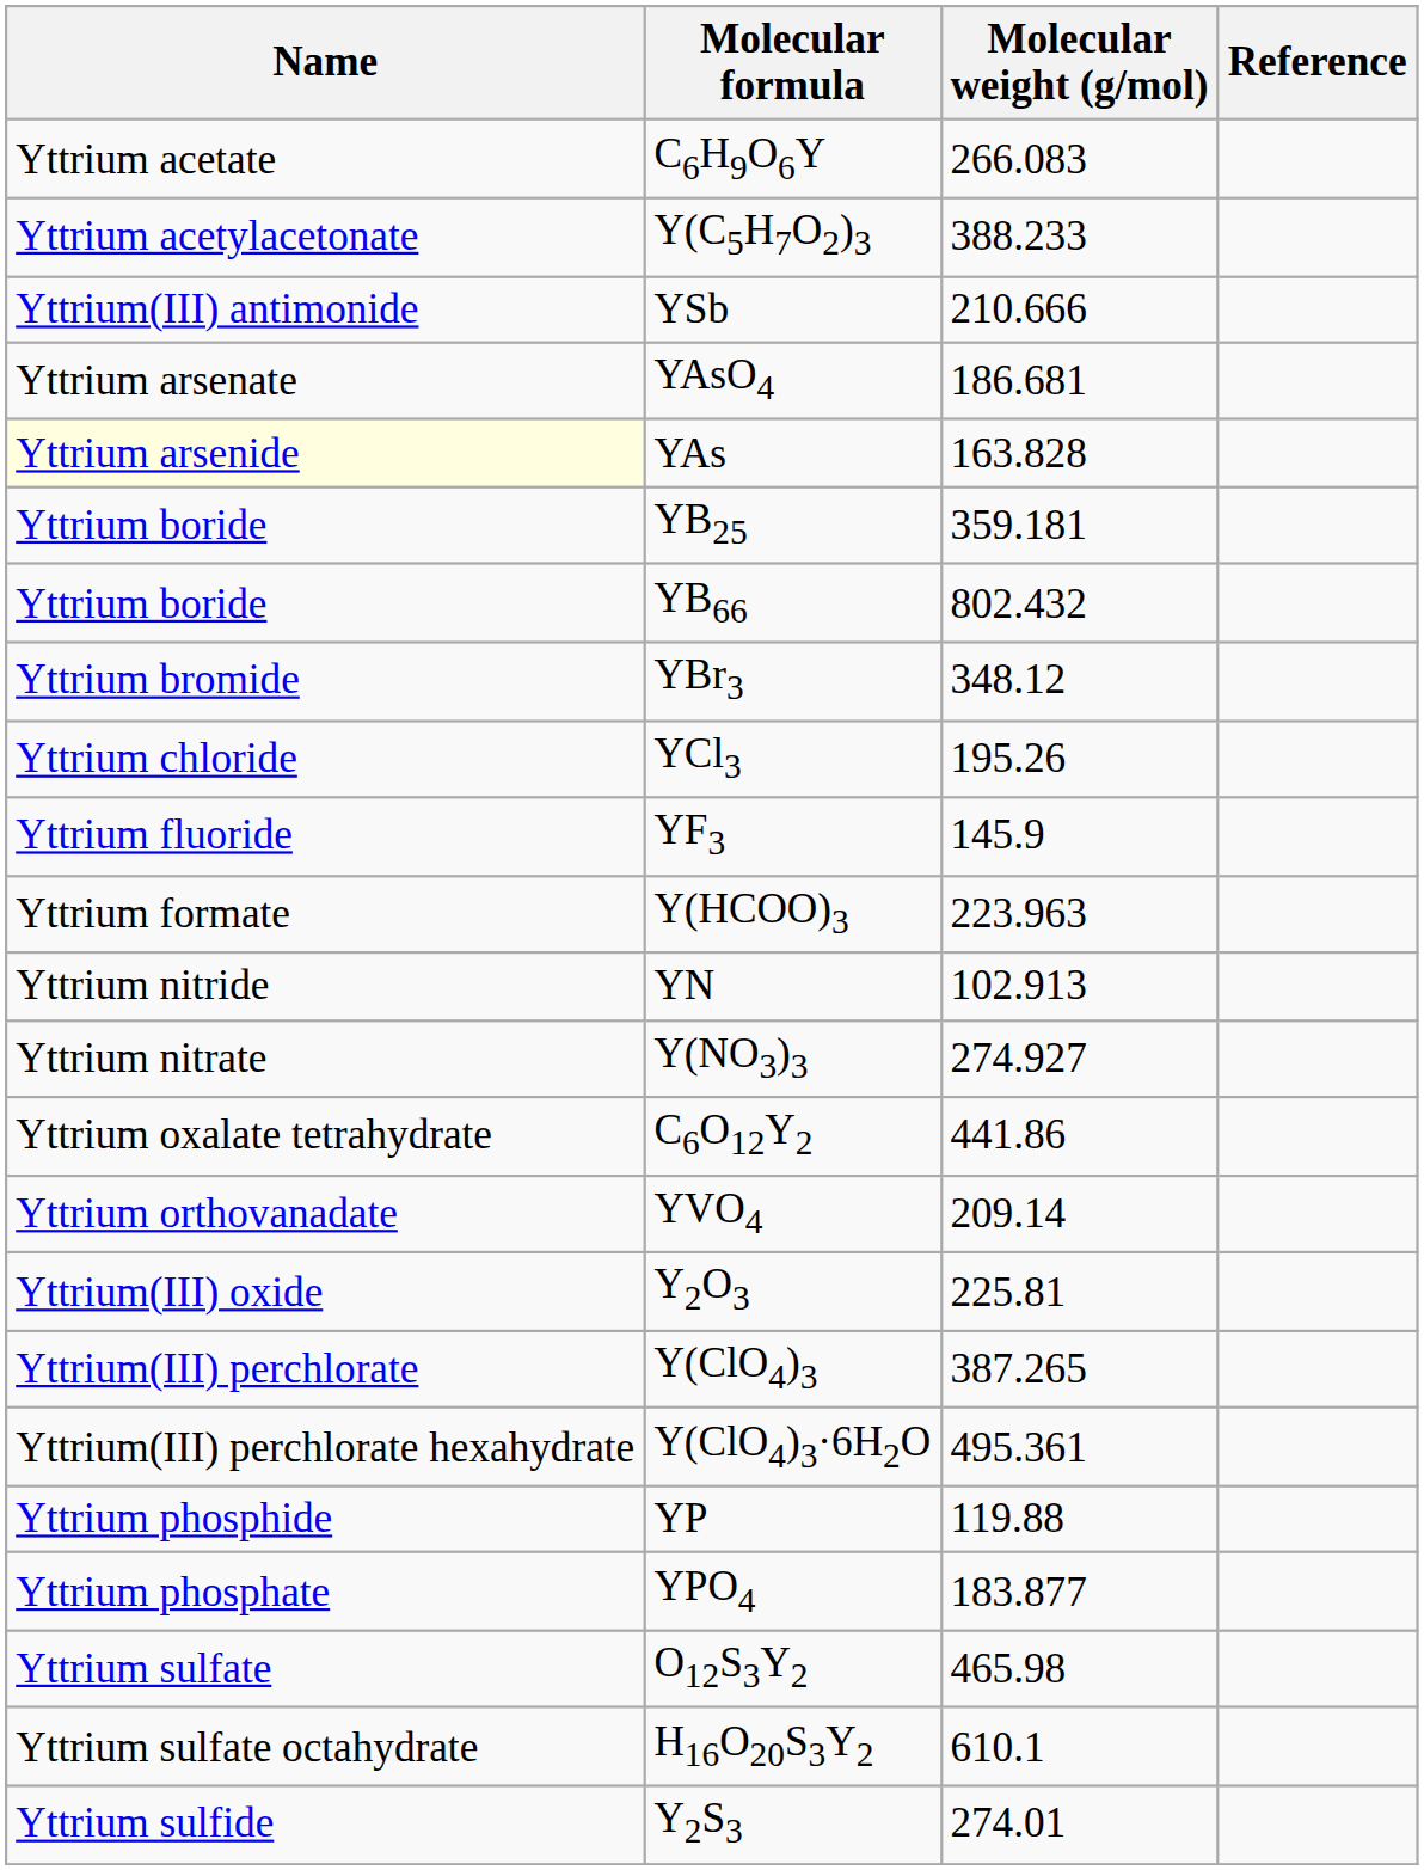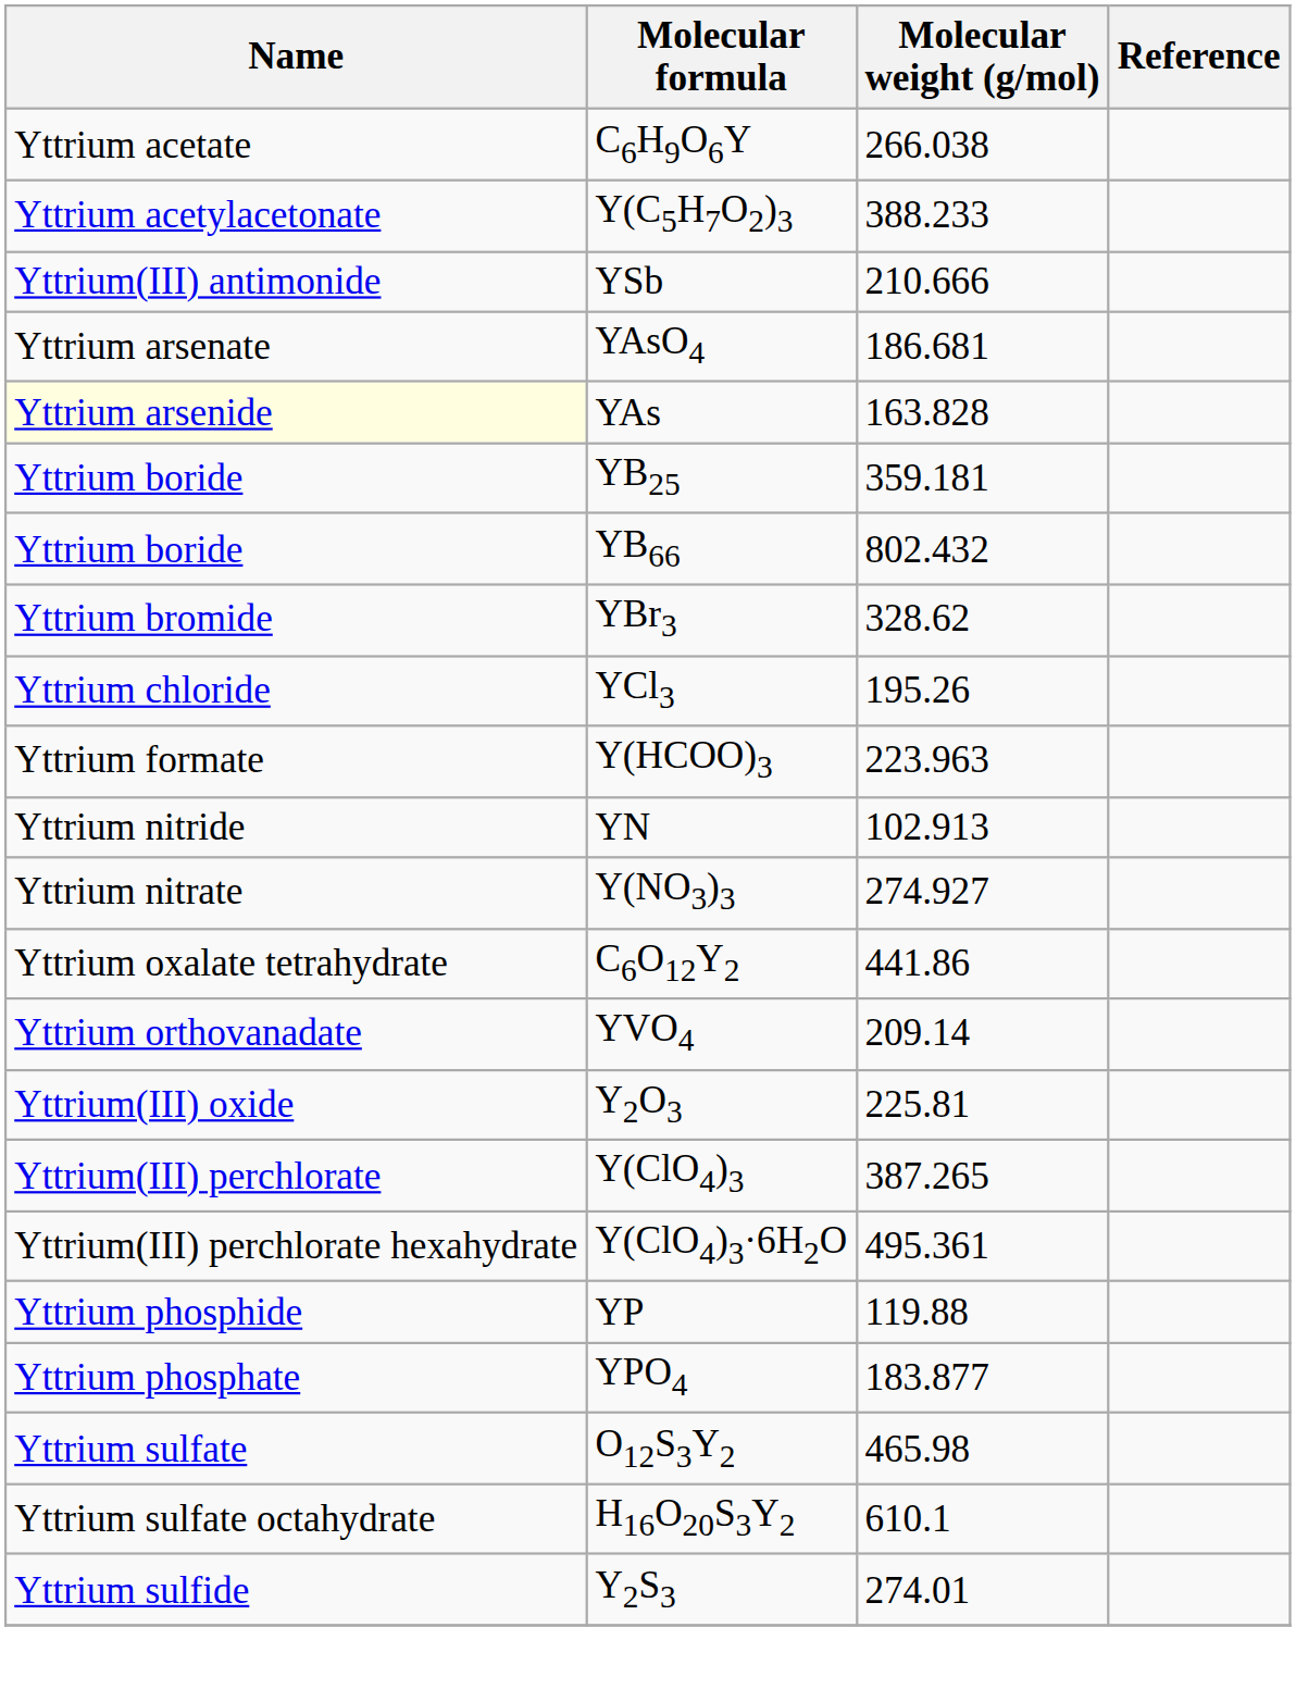C6H9O6Y | Molecular weight (g/mol): 266.083 -> 266.038
YBr3 | Molecular weight (g/mol): 348.12 -> 328.62
- row: Yttrium fluoride | YF3 | 145.9
